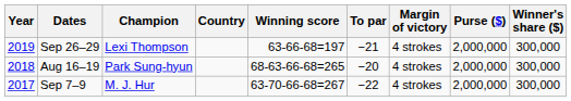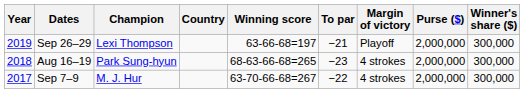Sep 26–29 | Margin of victory: 4 strokes -> Playoff
Aug 16–19 | To par: −20 -> −23
